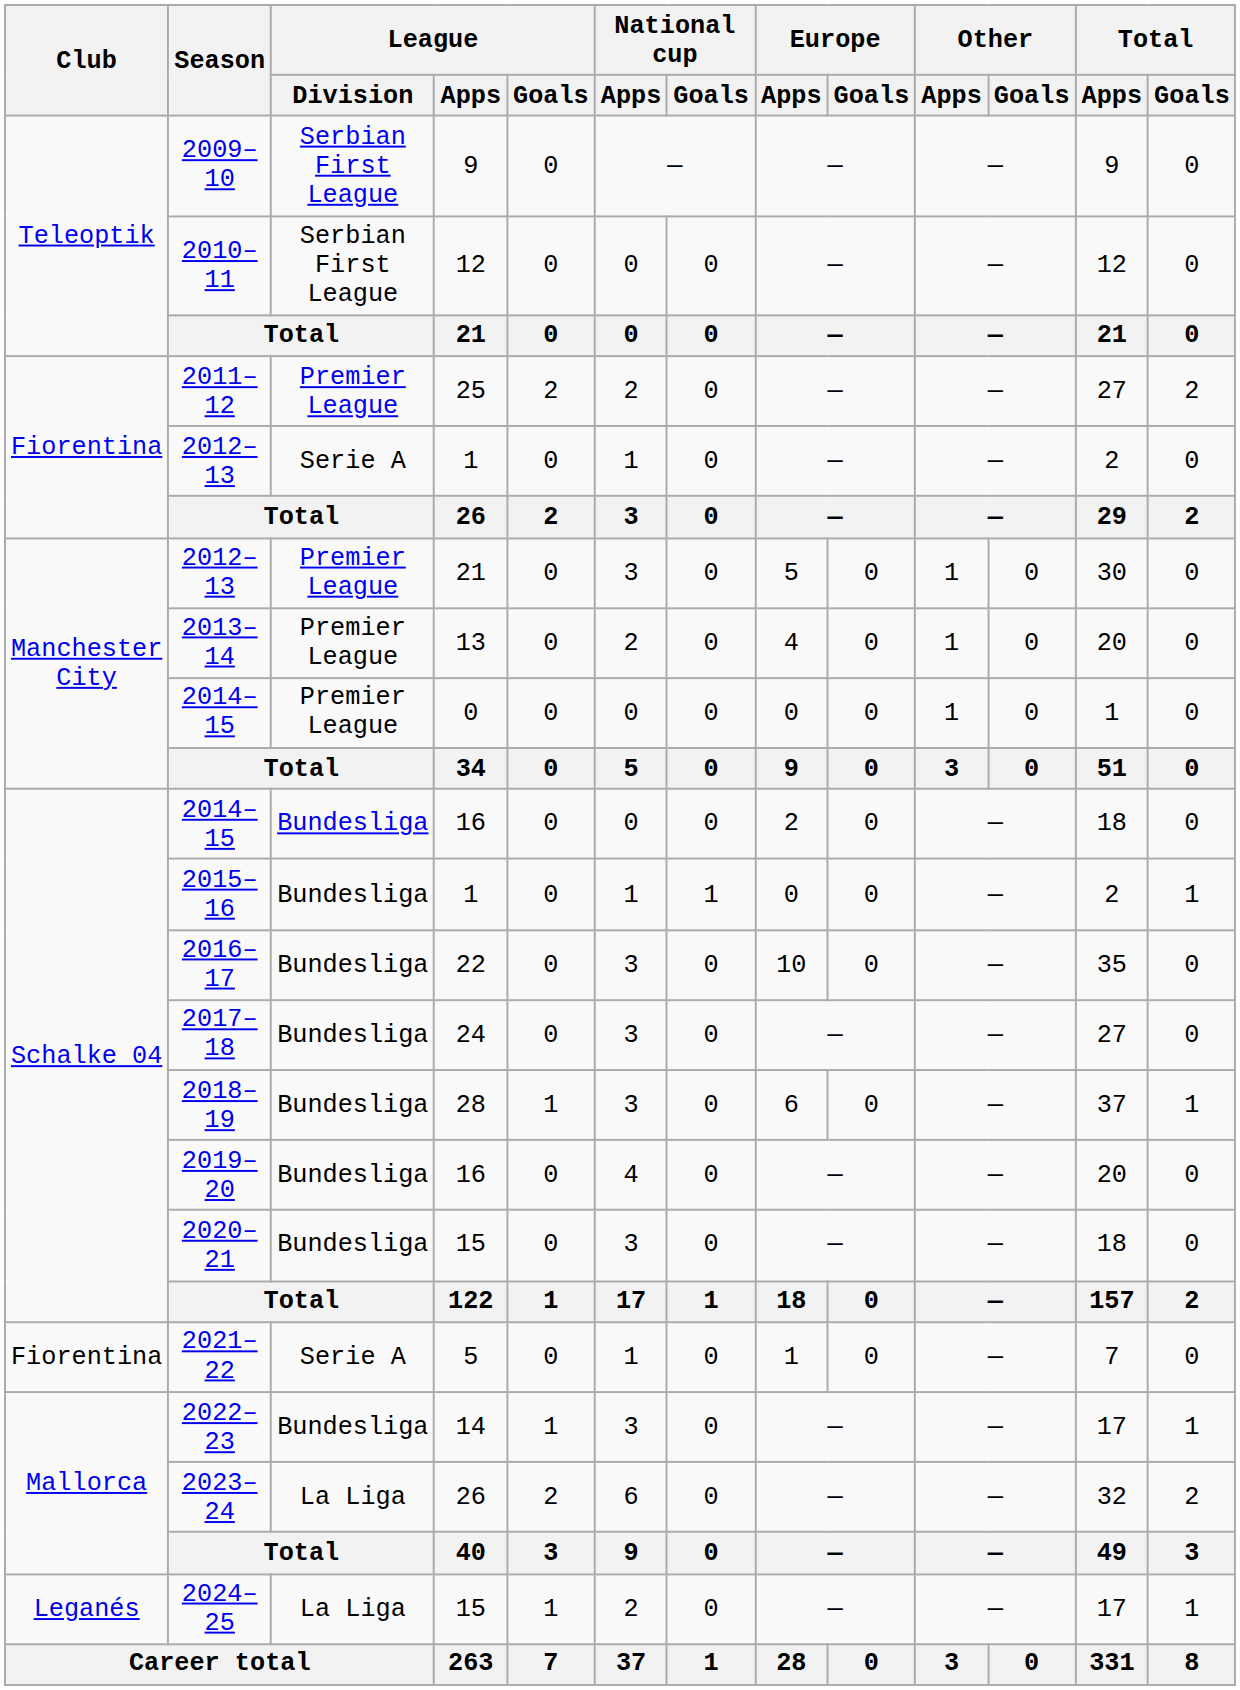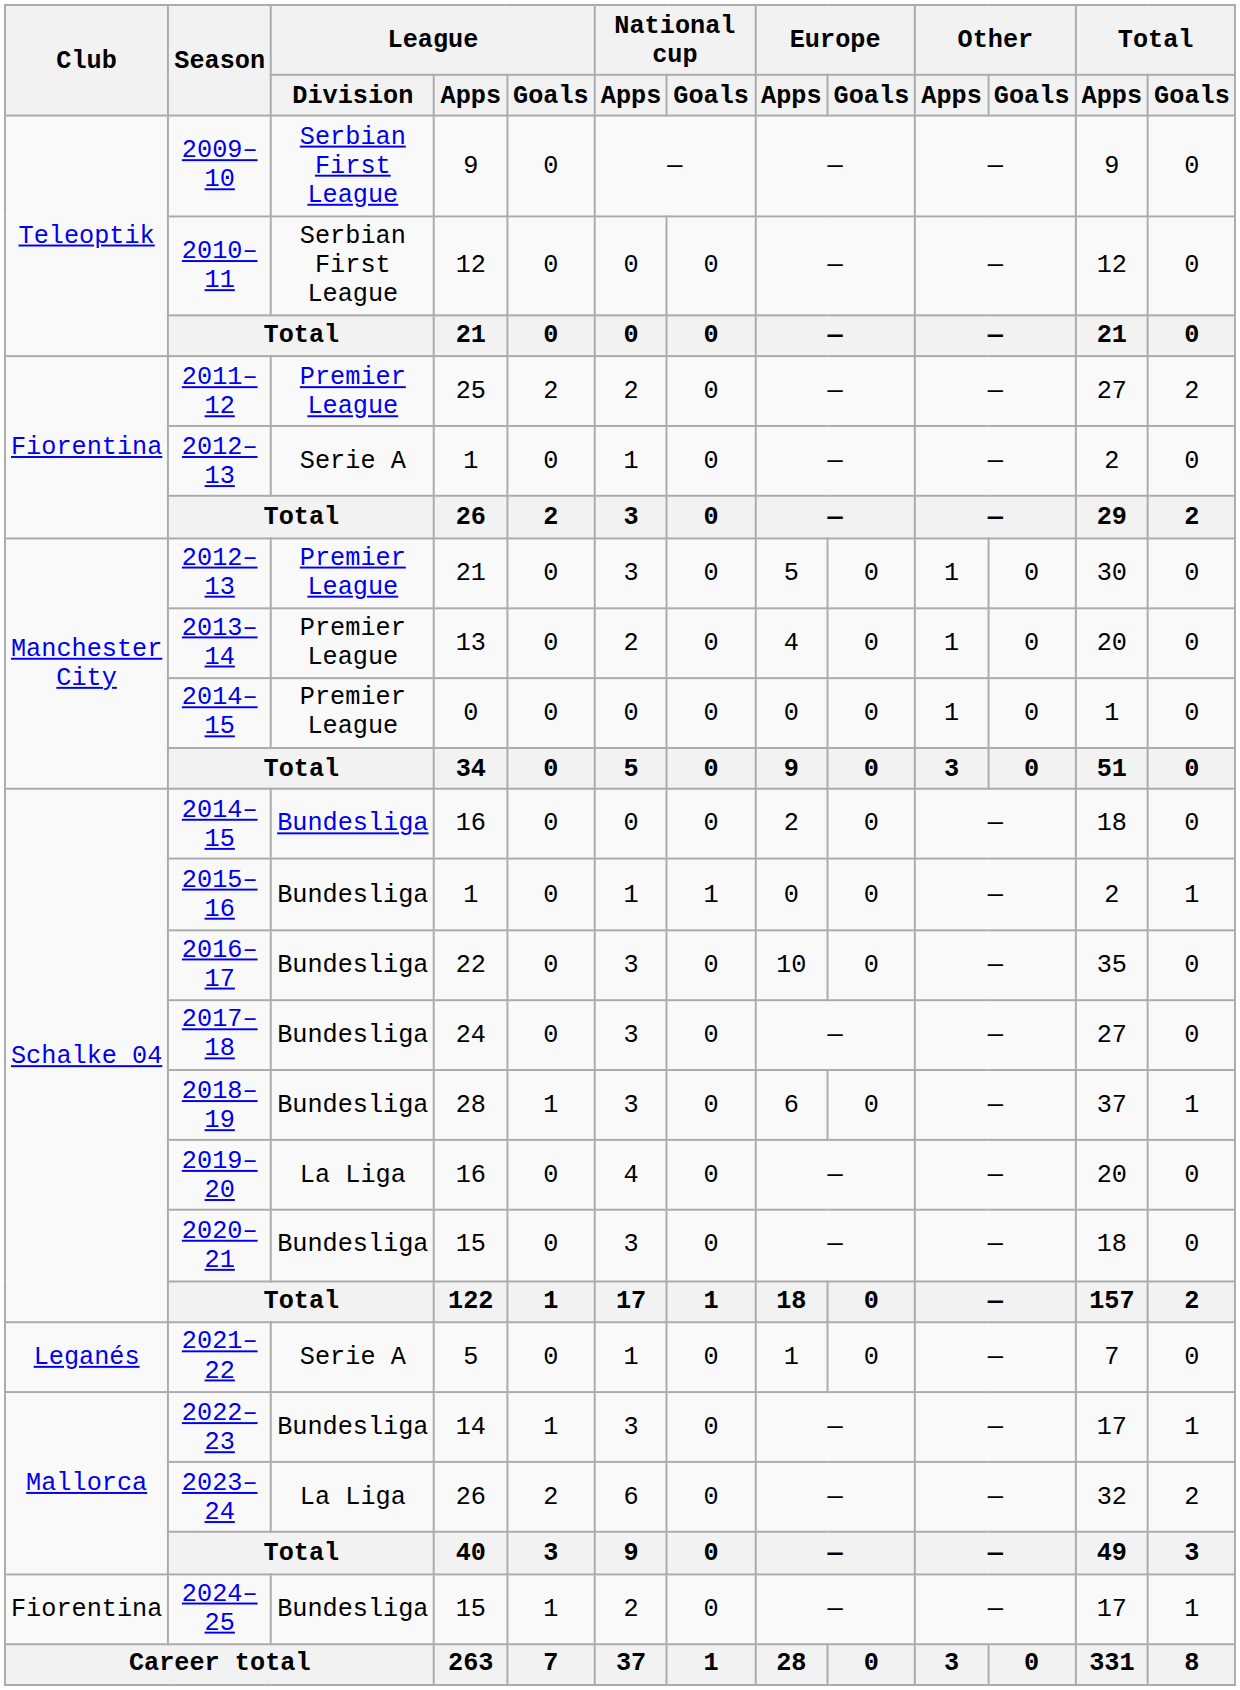2019–20 | League / Division: Bundesliga -> La Liga
2021–22 | Club: Fiorentina -> Leganés
2024–25 | Club: Leganés -> Fiorentina
2024–25 | League / Division: La Liga -> Bundesliga
